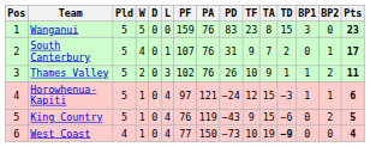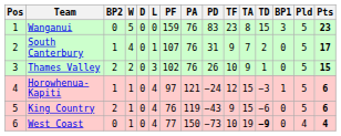columns swapped: Pld <-> BP2
Thames Valley | BP1: 1 -> 0
Thames Valley | Pts: 11 -> 15
King Country | Pts: 5 -> 6
